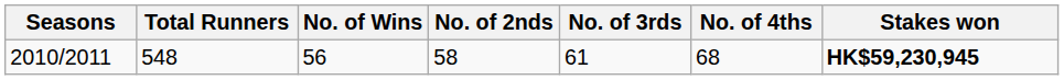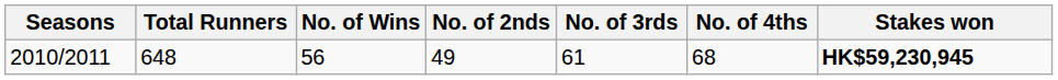2010/2011 | Total Runners: 548 -> 648
2010/2011 | No. of 2nds: 58 -> 49
